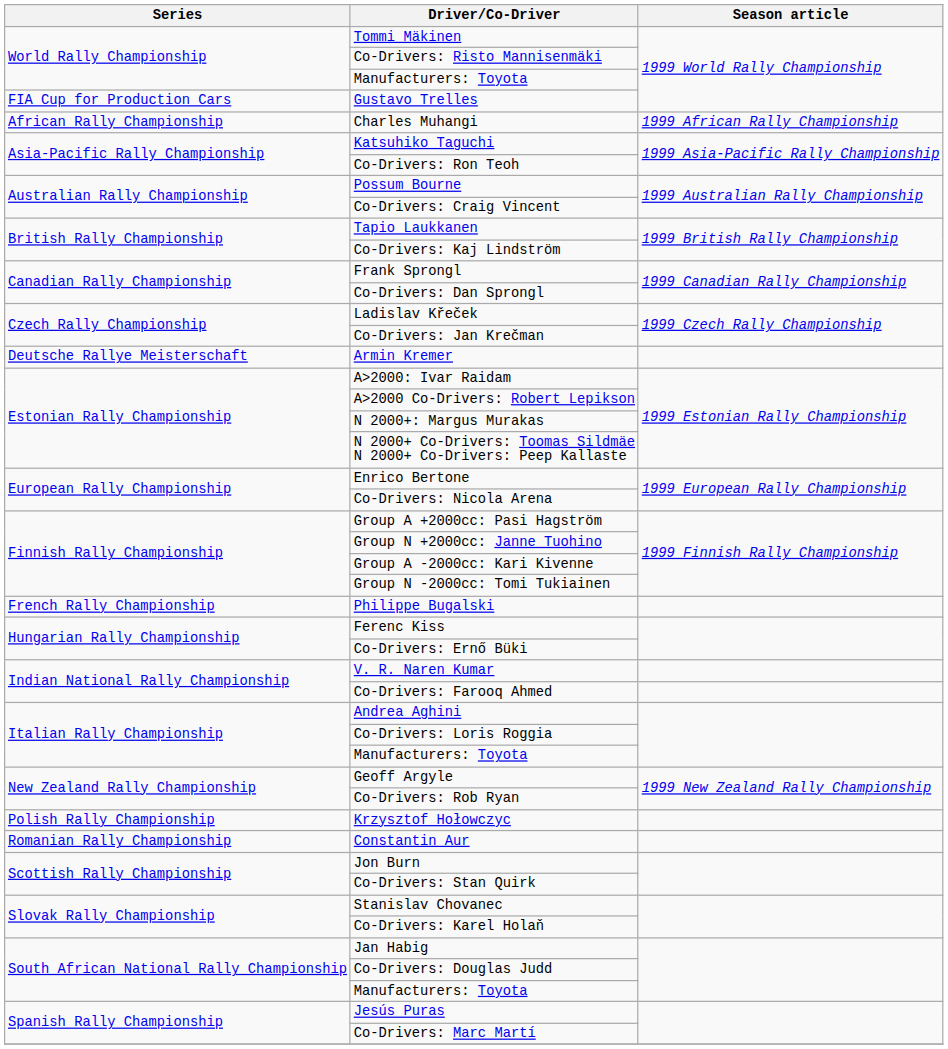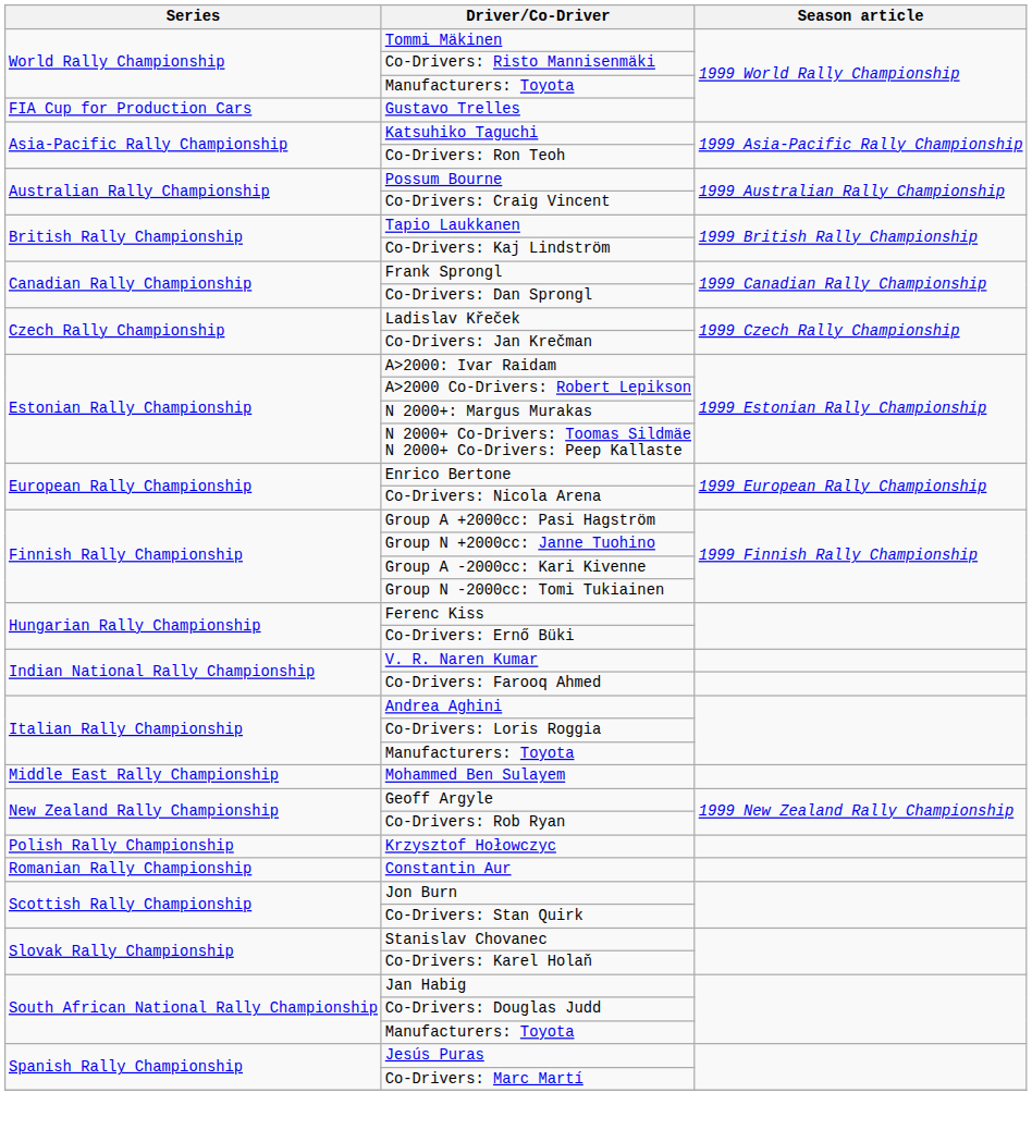- row: African Rally Championship | Charles Muhangi | 1999 African Rally Championship
- row: Deutsche Rallye Meisterschaft | Armin Kremer
- row: French Rally Championship | Philippe Bugalski
+ row: Middle East Rally Championship | Mohammed Ben Sulayem
